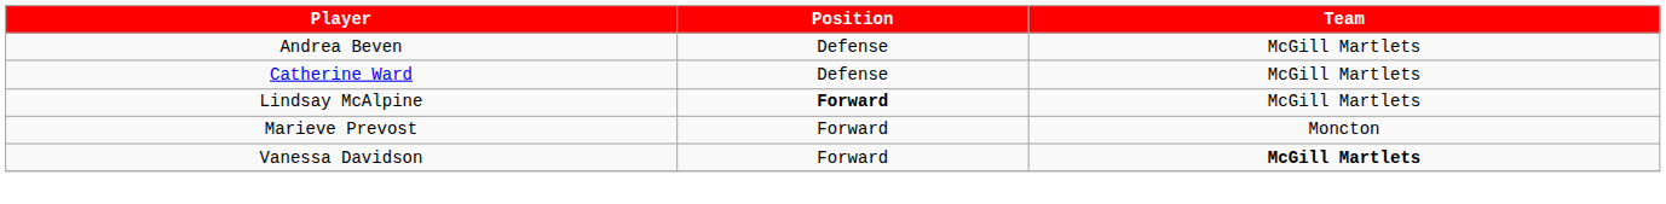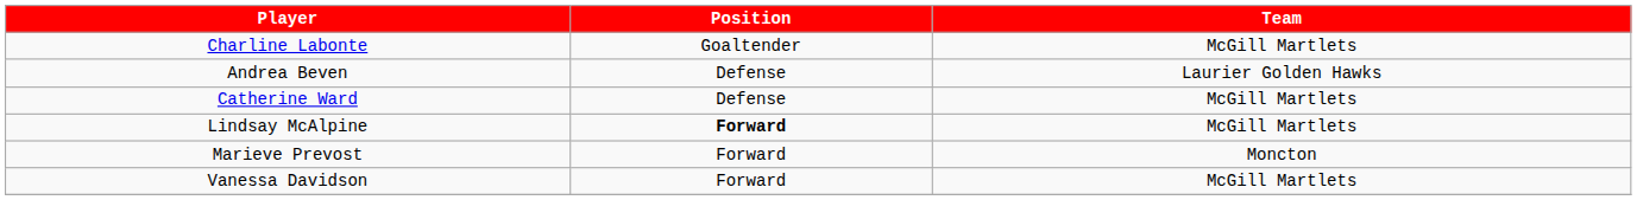+ row: Charline Labonte | Goaltender | McGill Martlets
Andrea Beven | Team: McGill Martlets -> Laurier Golden Hawks
Vanessa Davidson | Team: bold -> normal
